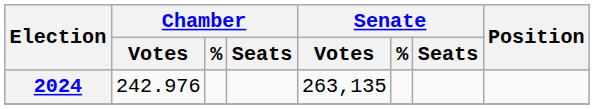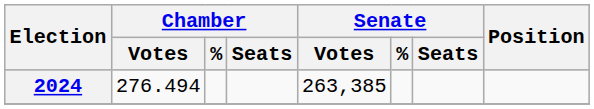2024 | Chamber / Votes: 242.976 -> 276.494
2024 | Senate / Votes: 263,135 -> 263,385
